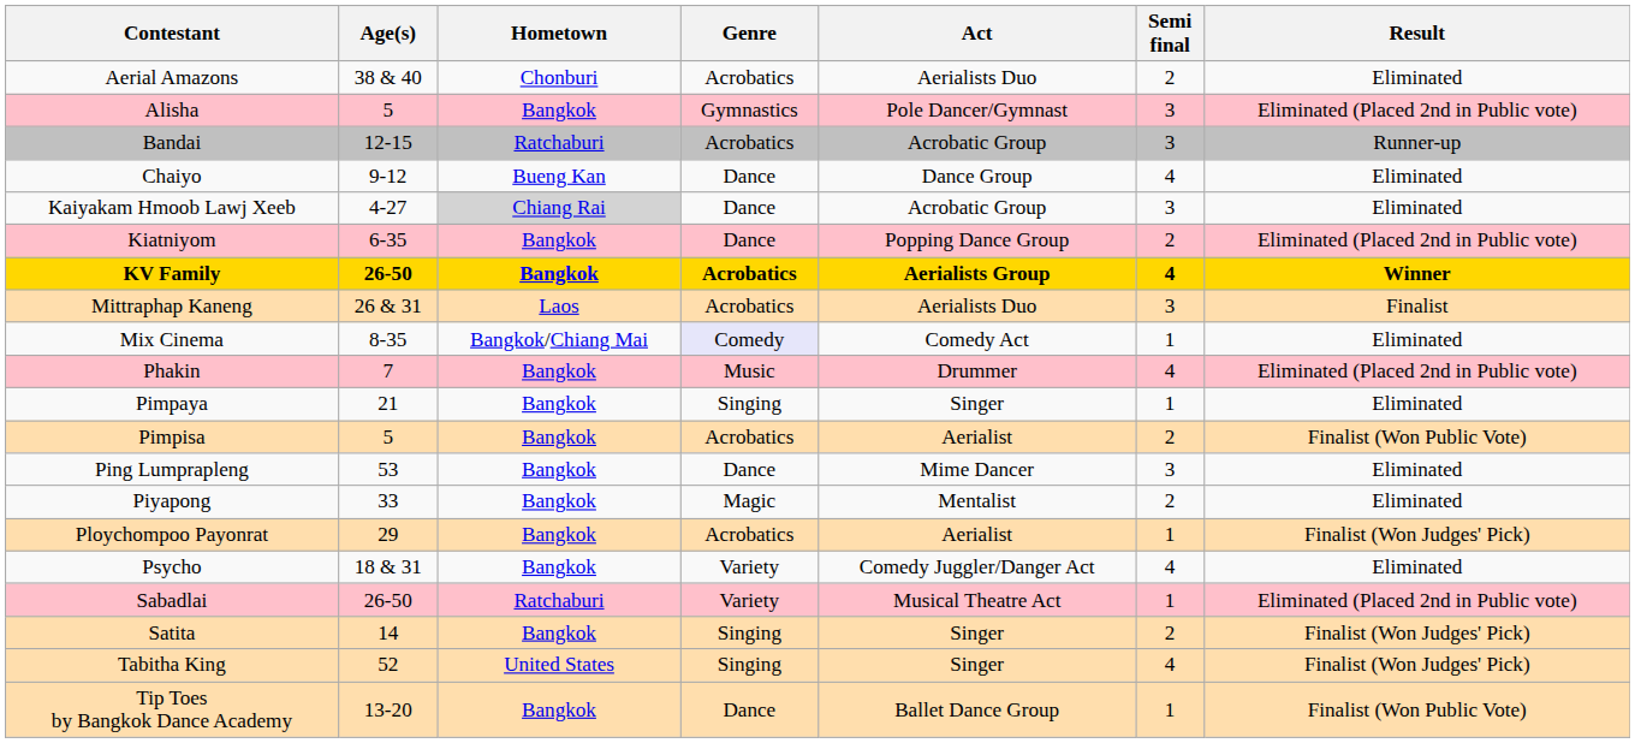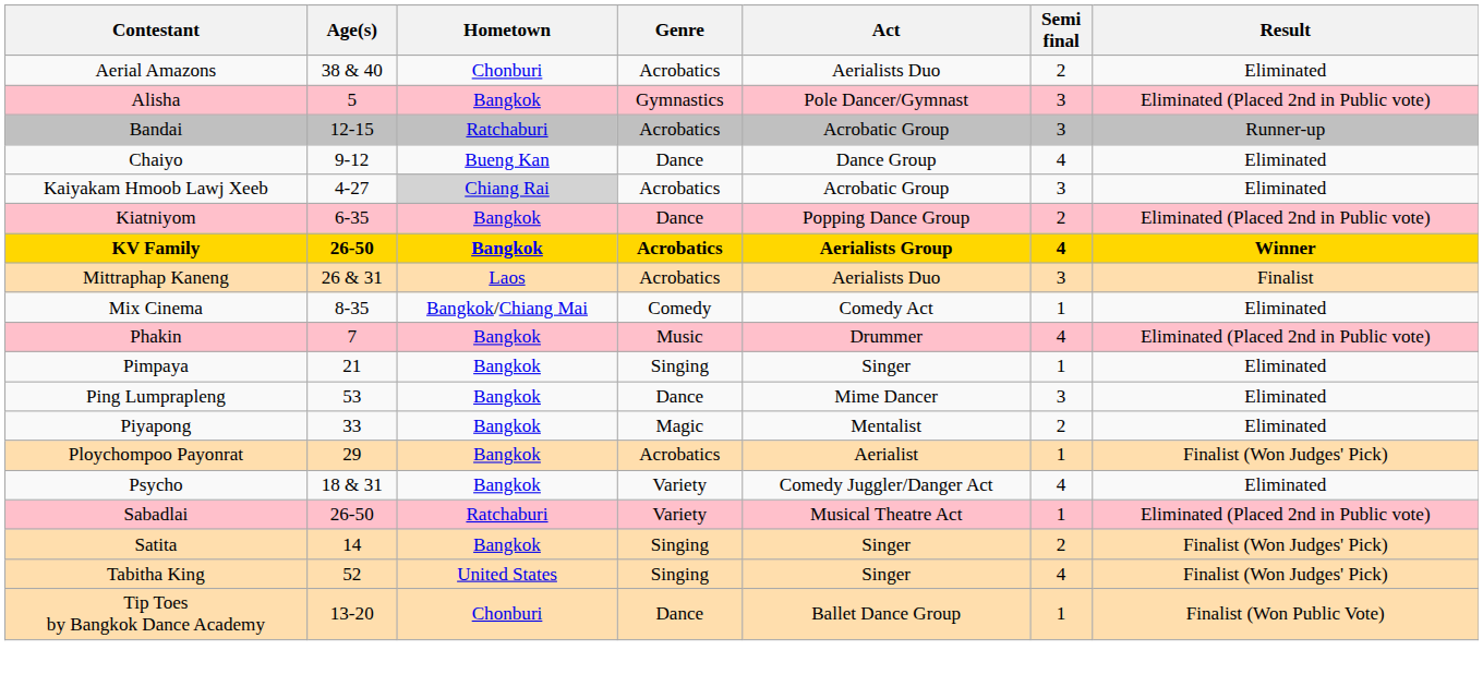Kaiyakam Hmoob Lawj Xeeb | Genre: Dance -> Acrobatics
Mix Cinema | Genre: lavender background -> no background
- row: Pimpisa | 5 | Bangkok | Acrobatics | Aerialist | 2 | Finalist (Won Public Vote)
Tip Toes by Bangkok Dance Academy | Hometown: Bangkok -> Chonburi
